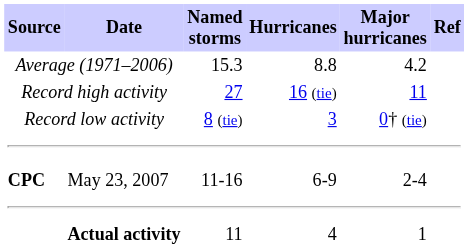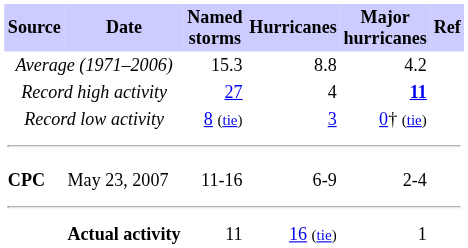Record high activity | Hurricanes: 16 (tie) -> 4
Record high activity | Major hurricanes: normal -> bold
Actual activity | Hurricanes: 4 -> 16 (tie)
